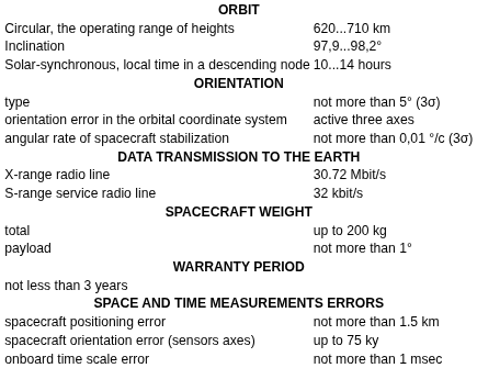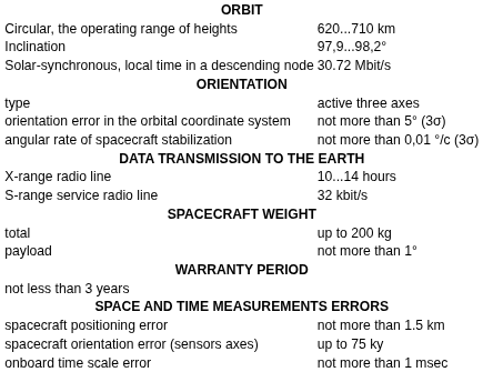Solar-synchronous, local time in a descending node | column 2: 10...14 hours -> 30.72 Mbit/s
type | column 2: not more than 5° (3σ) -> active three axes
orientation error in the orbital coordinate system | column 2: active three axes -> not more than 5° (3σ)
X-range radio line | column 2: 30.72 Mbit/s -> 10...14 hours
